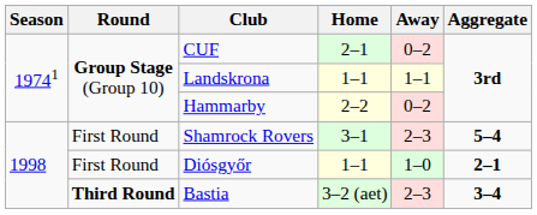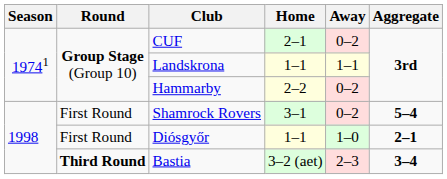Shamrock Rovers | Away: 2–3 -> 0–2
